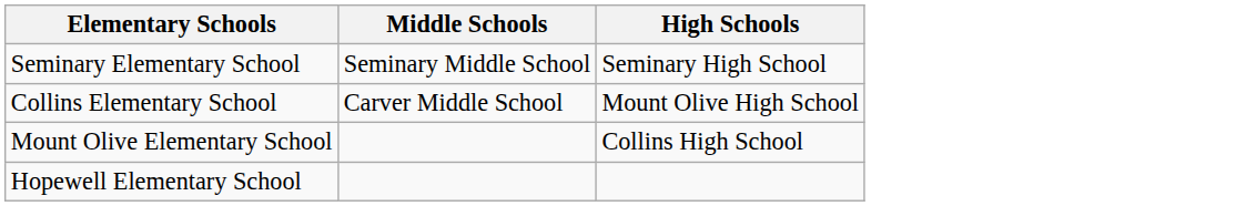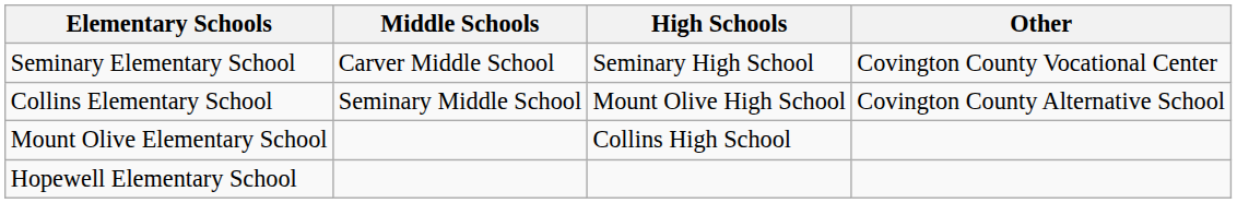+ column: Other | Covington County Vocational Center | Covington County Alternative School
Seminary Elementary School | Middle Schools: Seminary Middle School -> Carver Middle School
Collins Elementary School | Middle Schools: Carver Middle School -> Seminary Middle School
